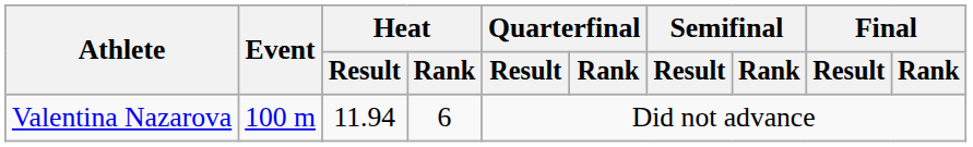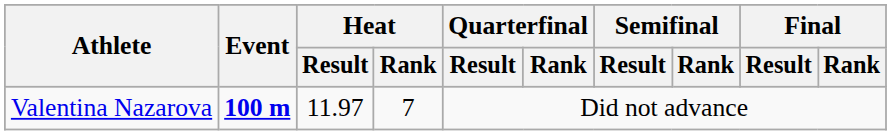Valentina Nazarova | Event: normal -> bold
Valentina Nazarova | Heat / Result: 11.94 -> 11.97
Valentina Nazarova | Heat / Rank: 6 -> 7
